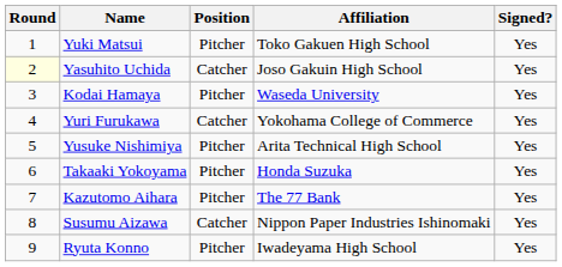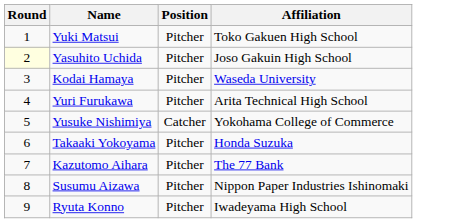- column: Signed? | Yes | Yes | Yes | Yes | Yes | Yes | Yes | Yes | Yes
Yasuhito Uchida | Position: Catcher -> Pitcher
Yuri Furukawa | Position: Catcher -> Pitcher
Yuri Furukawa | Affiliation: Yokohama College of Commerce -> Arita Technical High School
Yusuke Nishimiya | Position: Pitcher -> Catcher
Yusuke Nishimiya | Affiliation: Arita Technical High School -> Yokohama College of Commerce
Susumu Aizawa | Position: Catcher -> Pitcher
